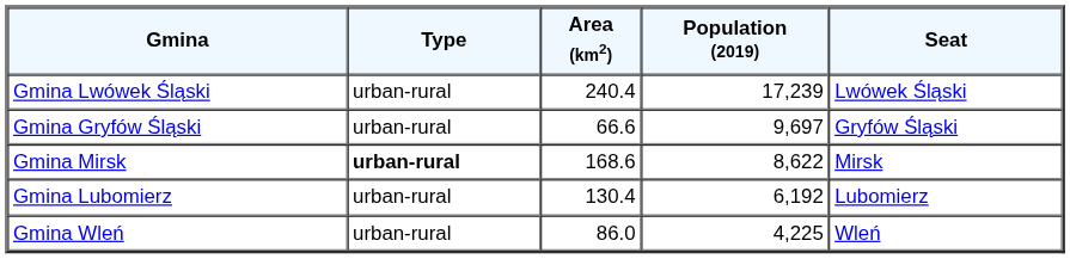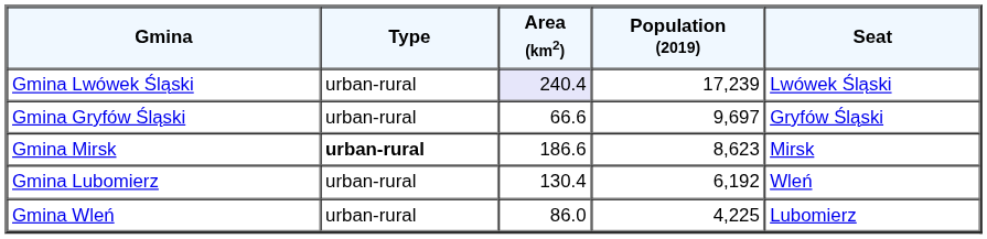Gmina Lwówek Śląski | Area (km2): no background -> lavender background
Gmina Mirsk | Area (km2): 168.6 -> 186.6
Gmina Mirsk | Population (2019): 8,622 -> 8,623
Gmina Lubomierz | Seat: Lubomierz -> Wleń
Gmina Wleń | Seat: Wleń -> Lubomierz
